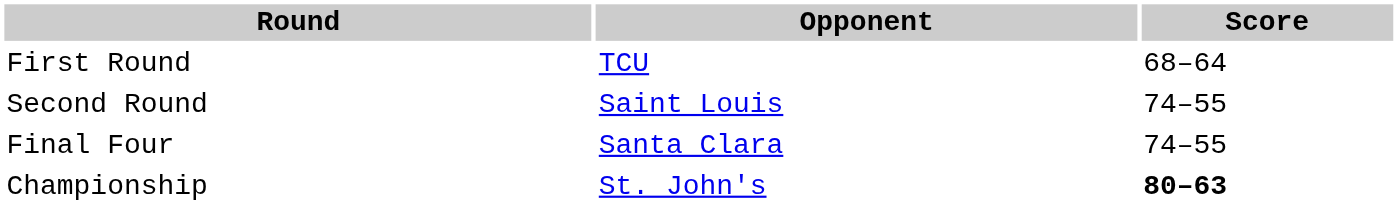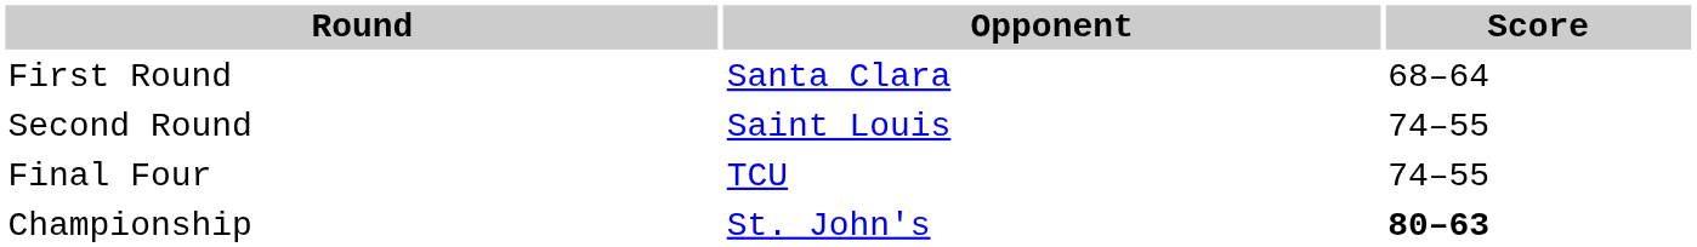First Round | Opponent: TCU -> Santa Clara
Final Four | Opponent: Santa Clara -> TCU
